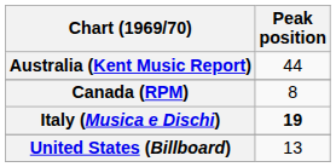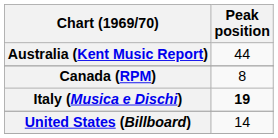United States (Billboard) | Peak position: 13 -> 14
